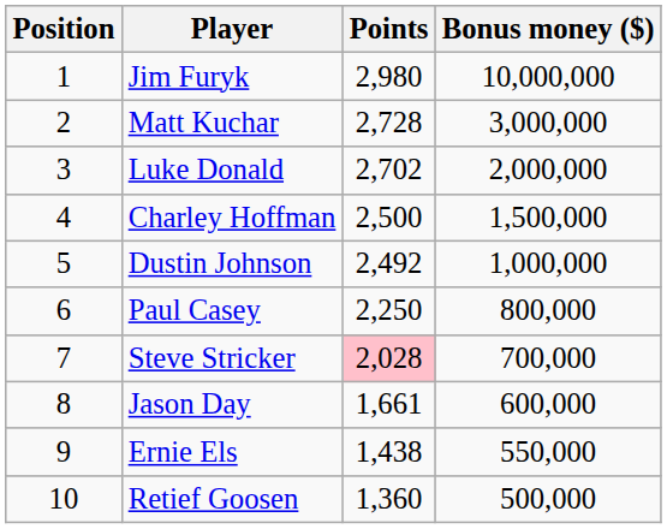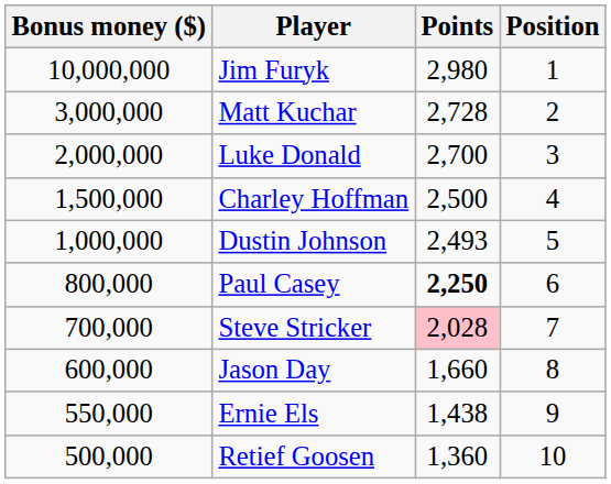columns swapped: Position <-> Bonus money ($)
Luke Donald | Points: 2,702 -> 2,700
Dustin Johnson | Points: 2,492 -> 2,493
Paul Casey | Points: normal -> bold
Jason Day | Points: 1,661 -> 1,660
